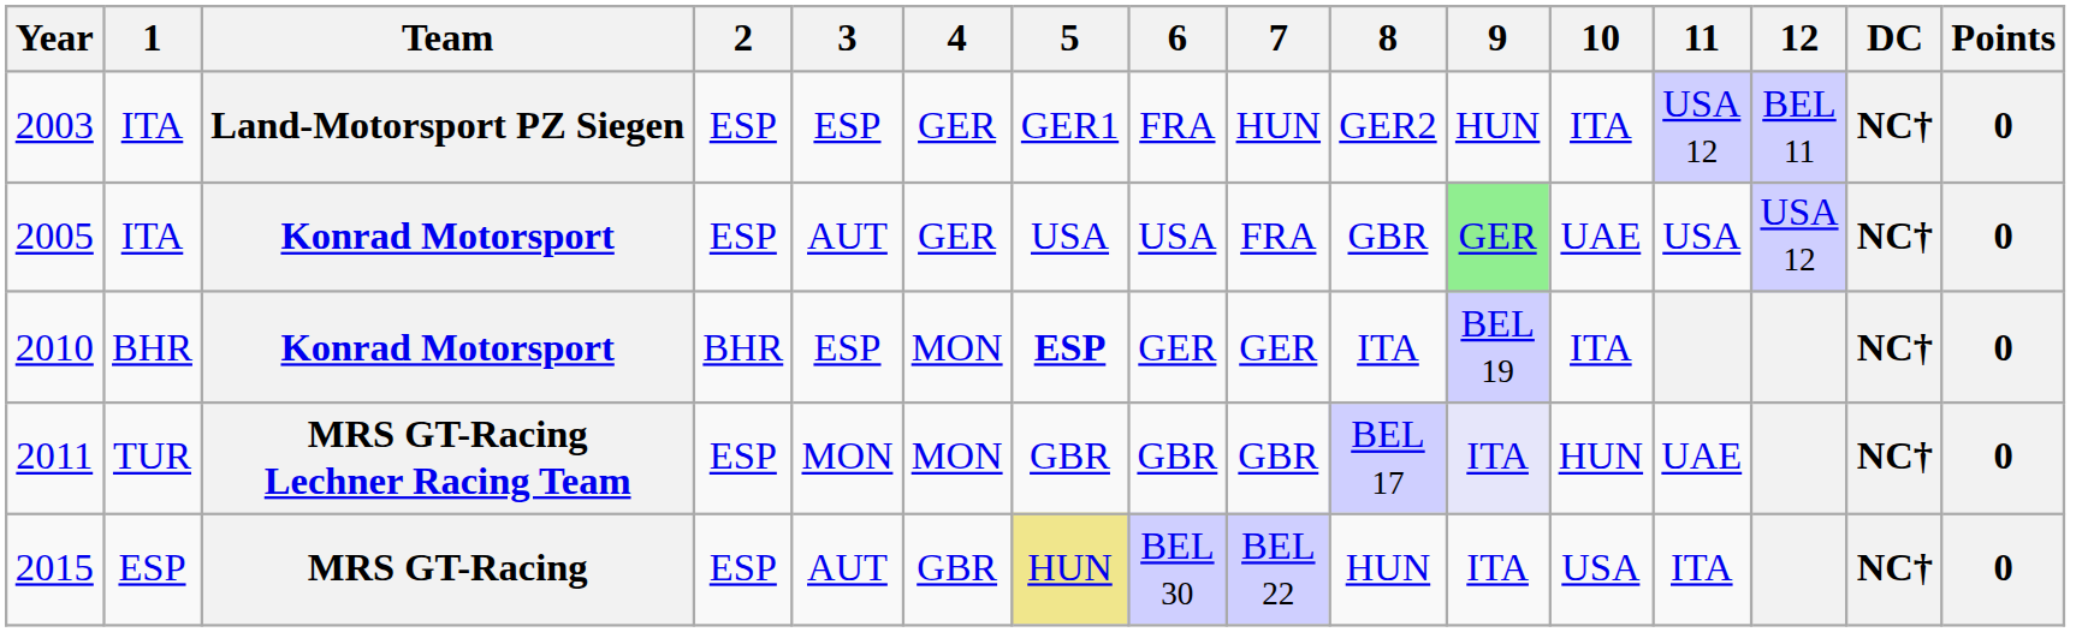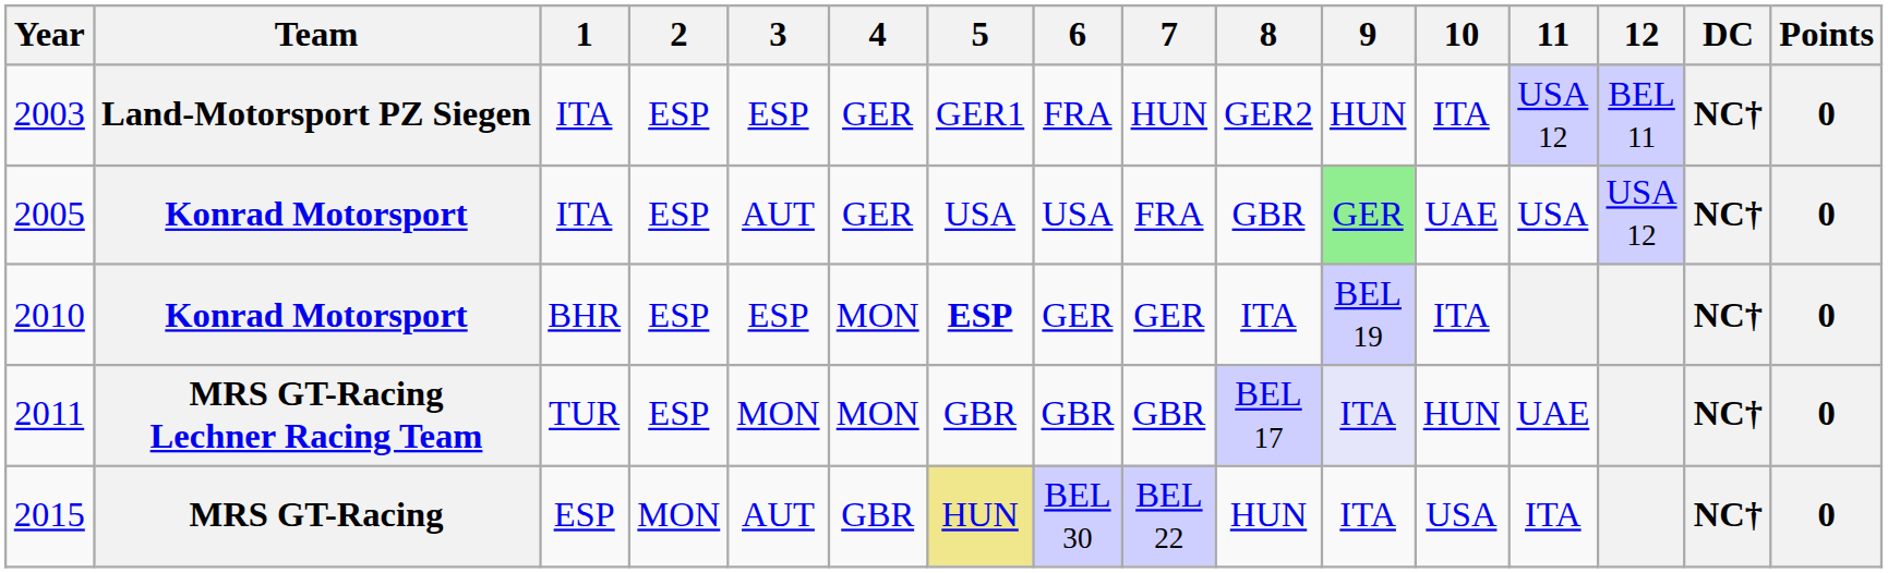columns swapped: Team <-> 1
2010 | 2: BHR -> ESP
2015 | 2: ESP -> MON
